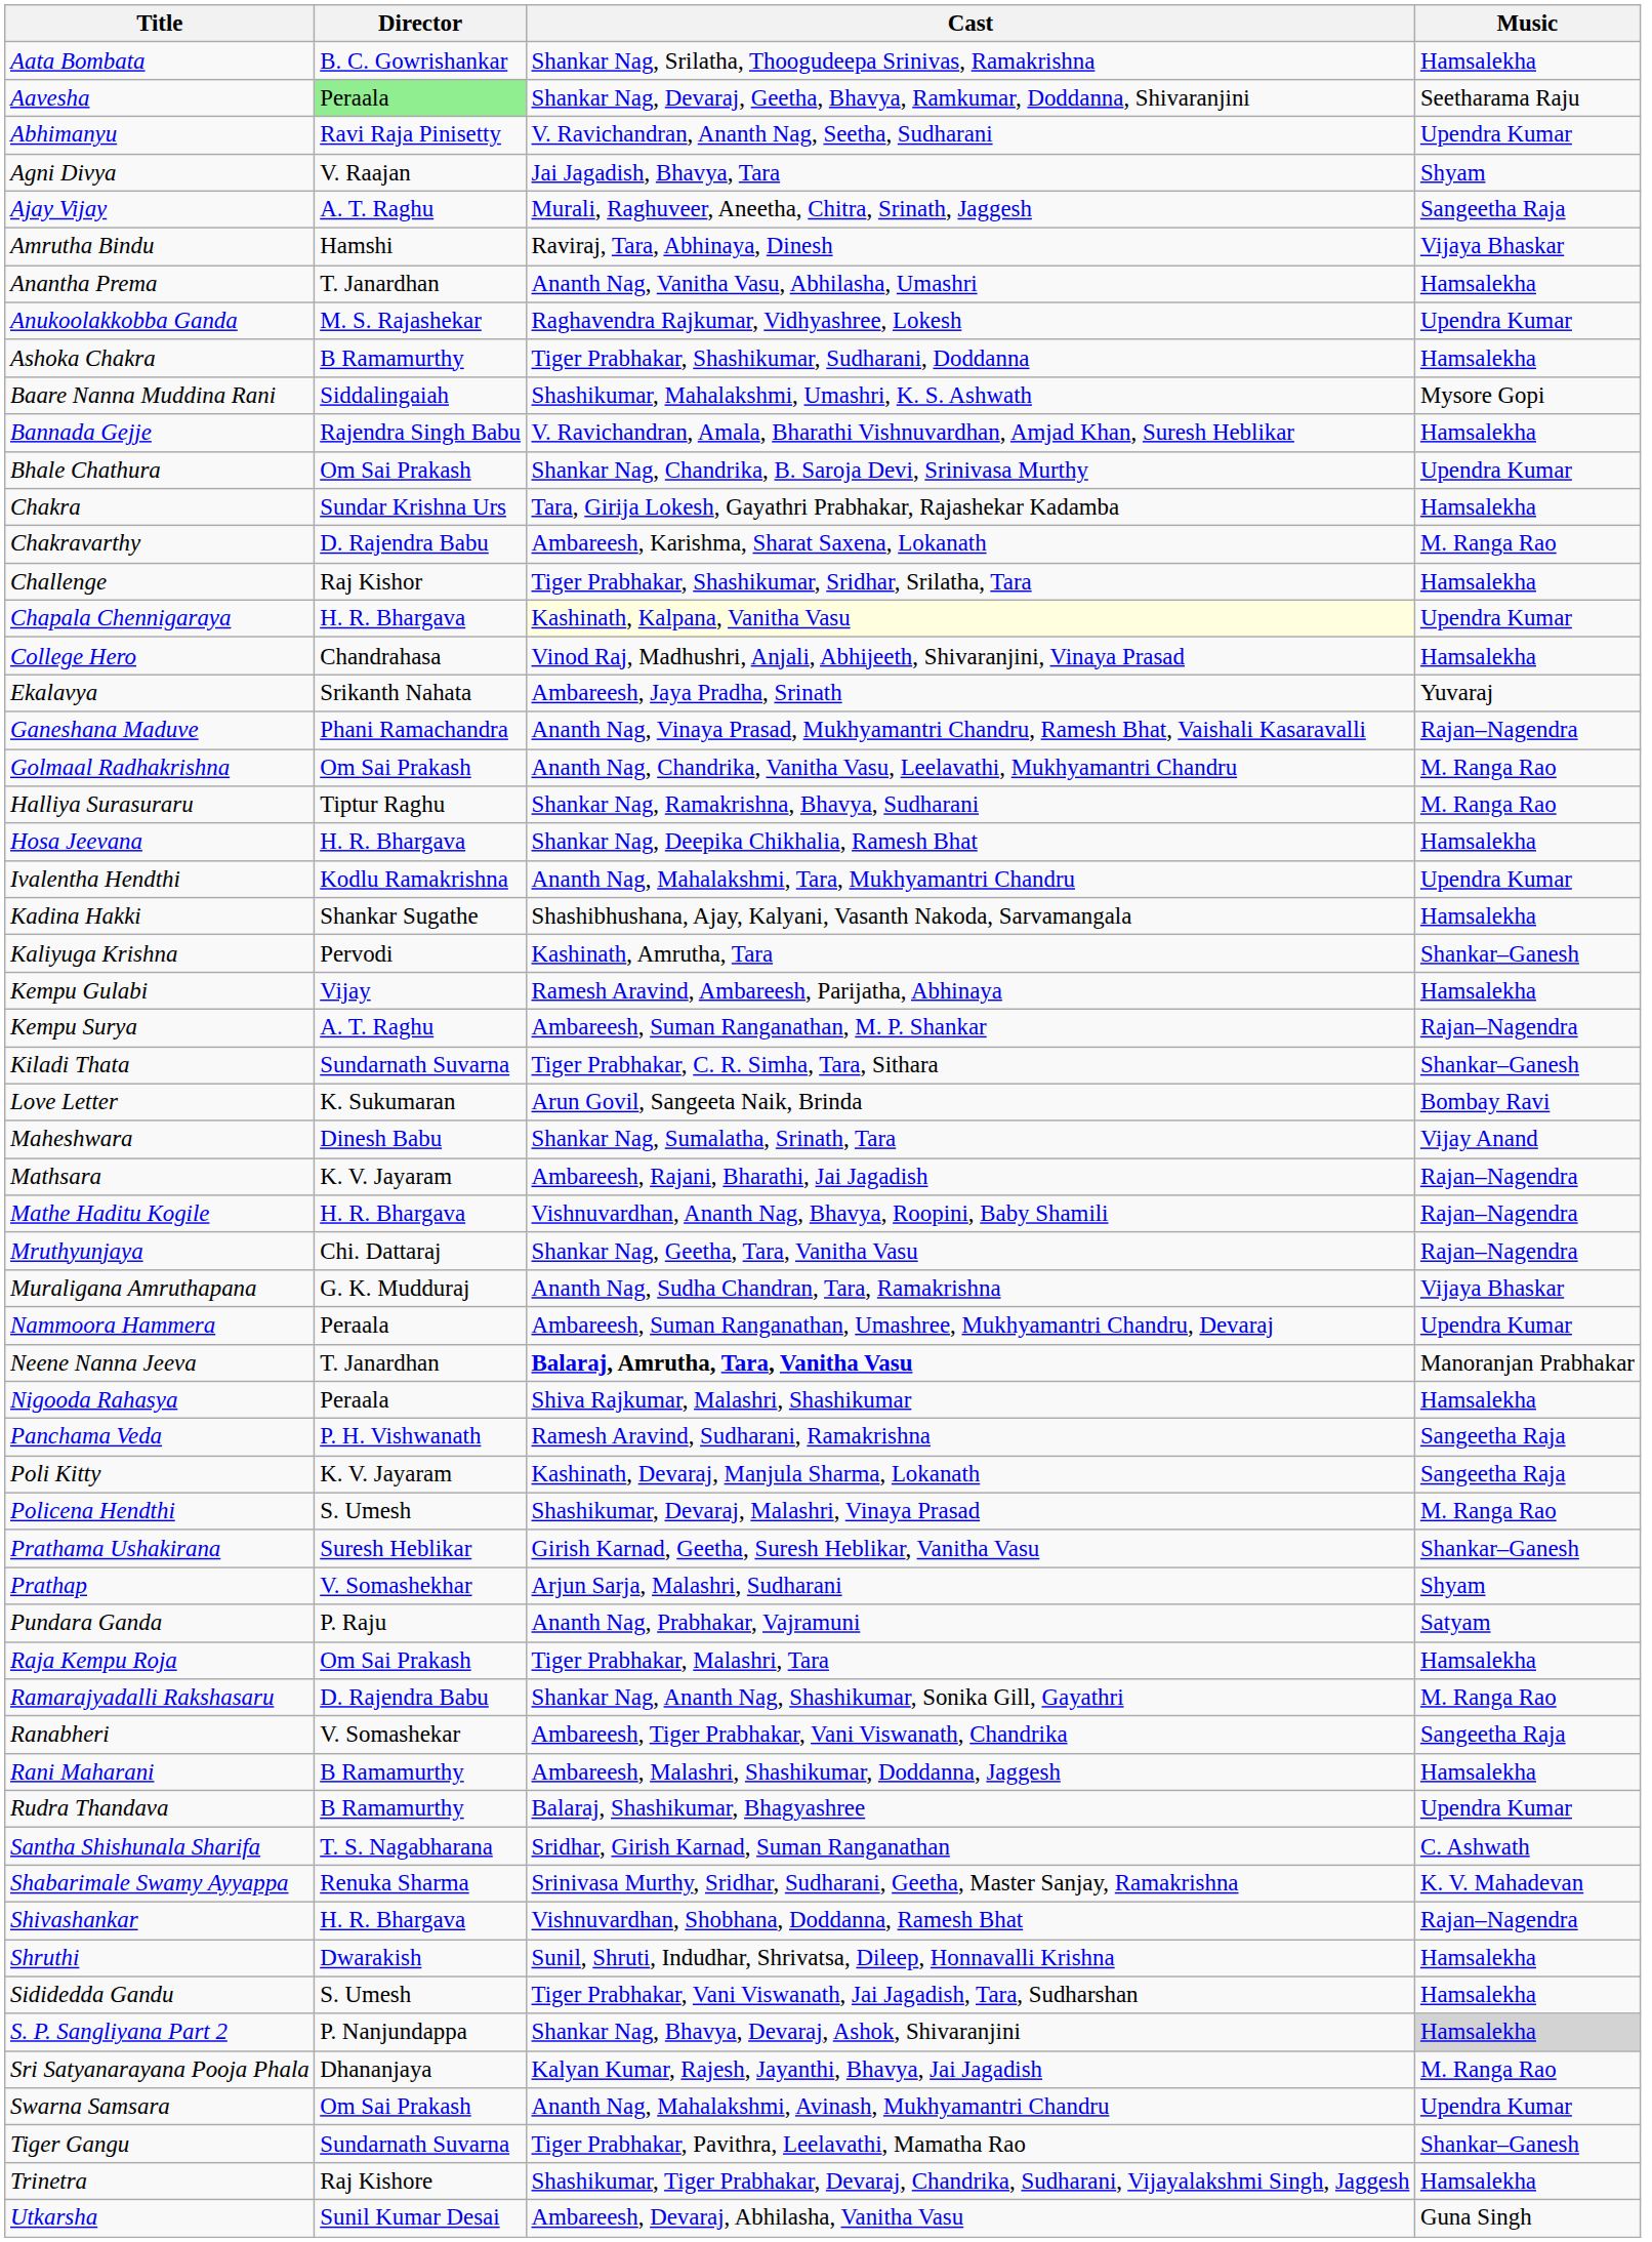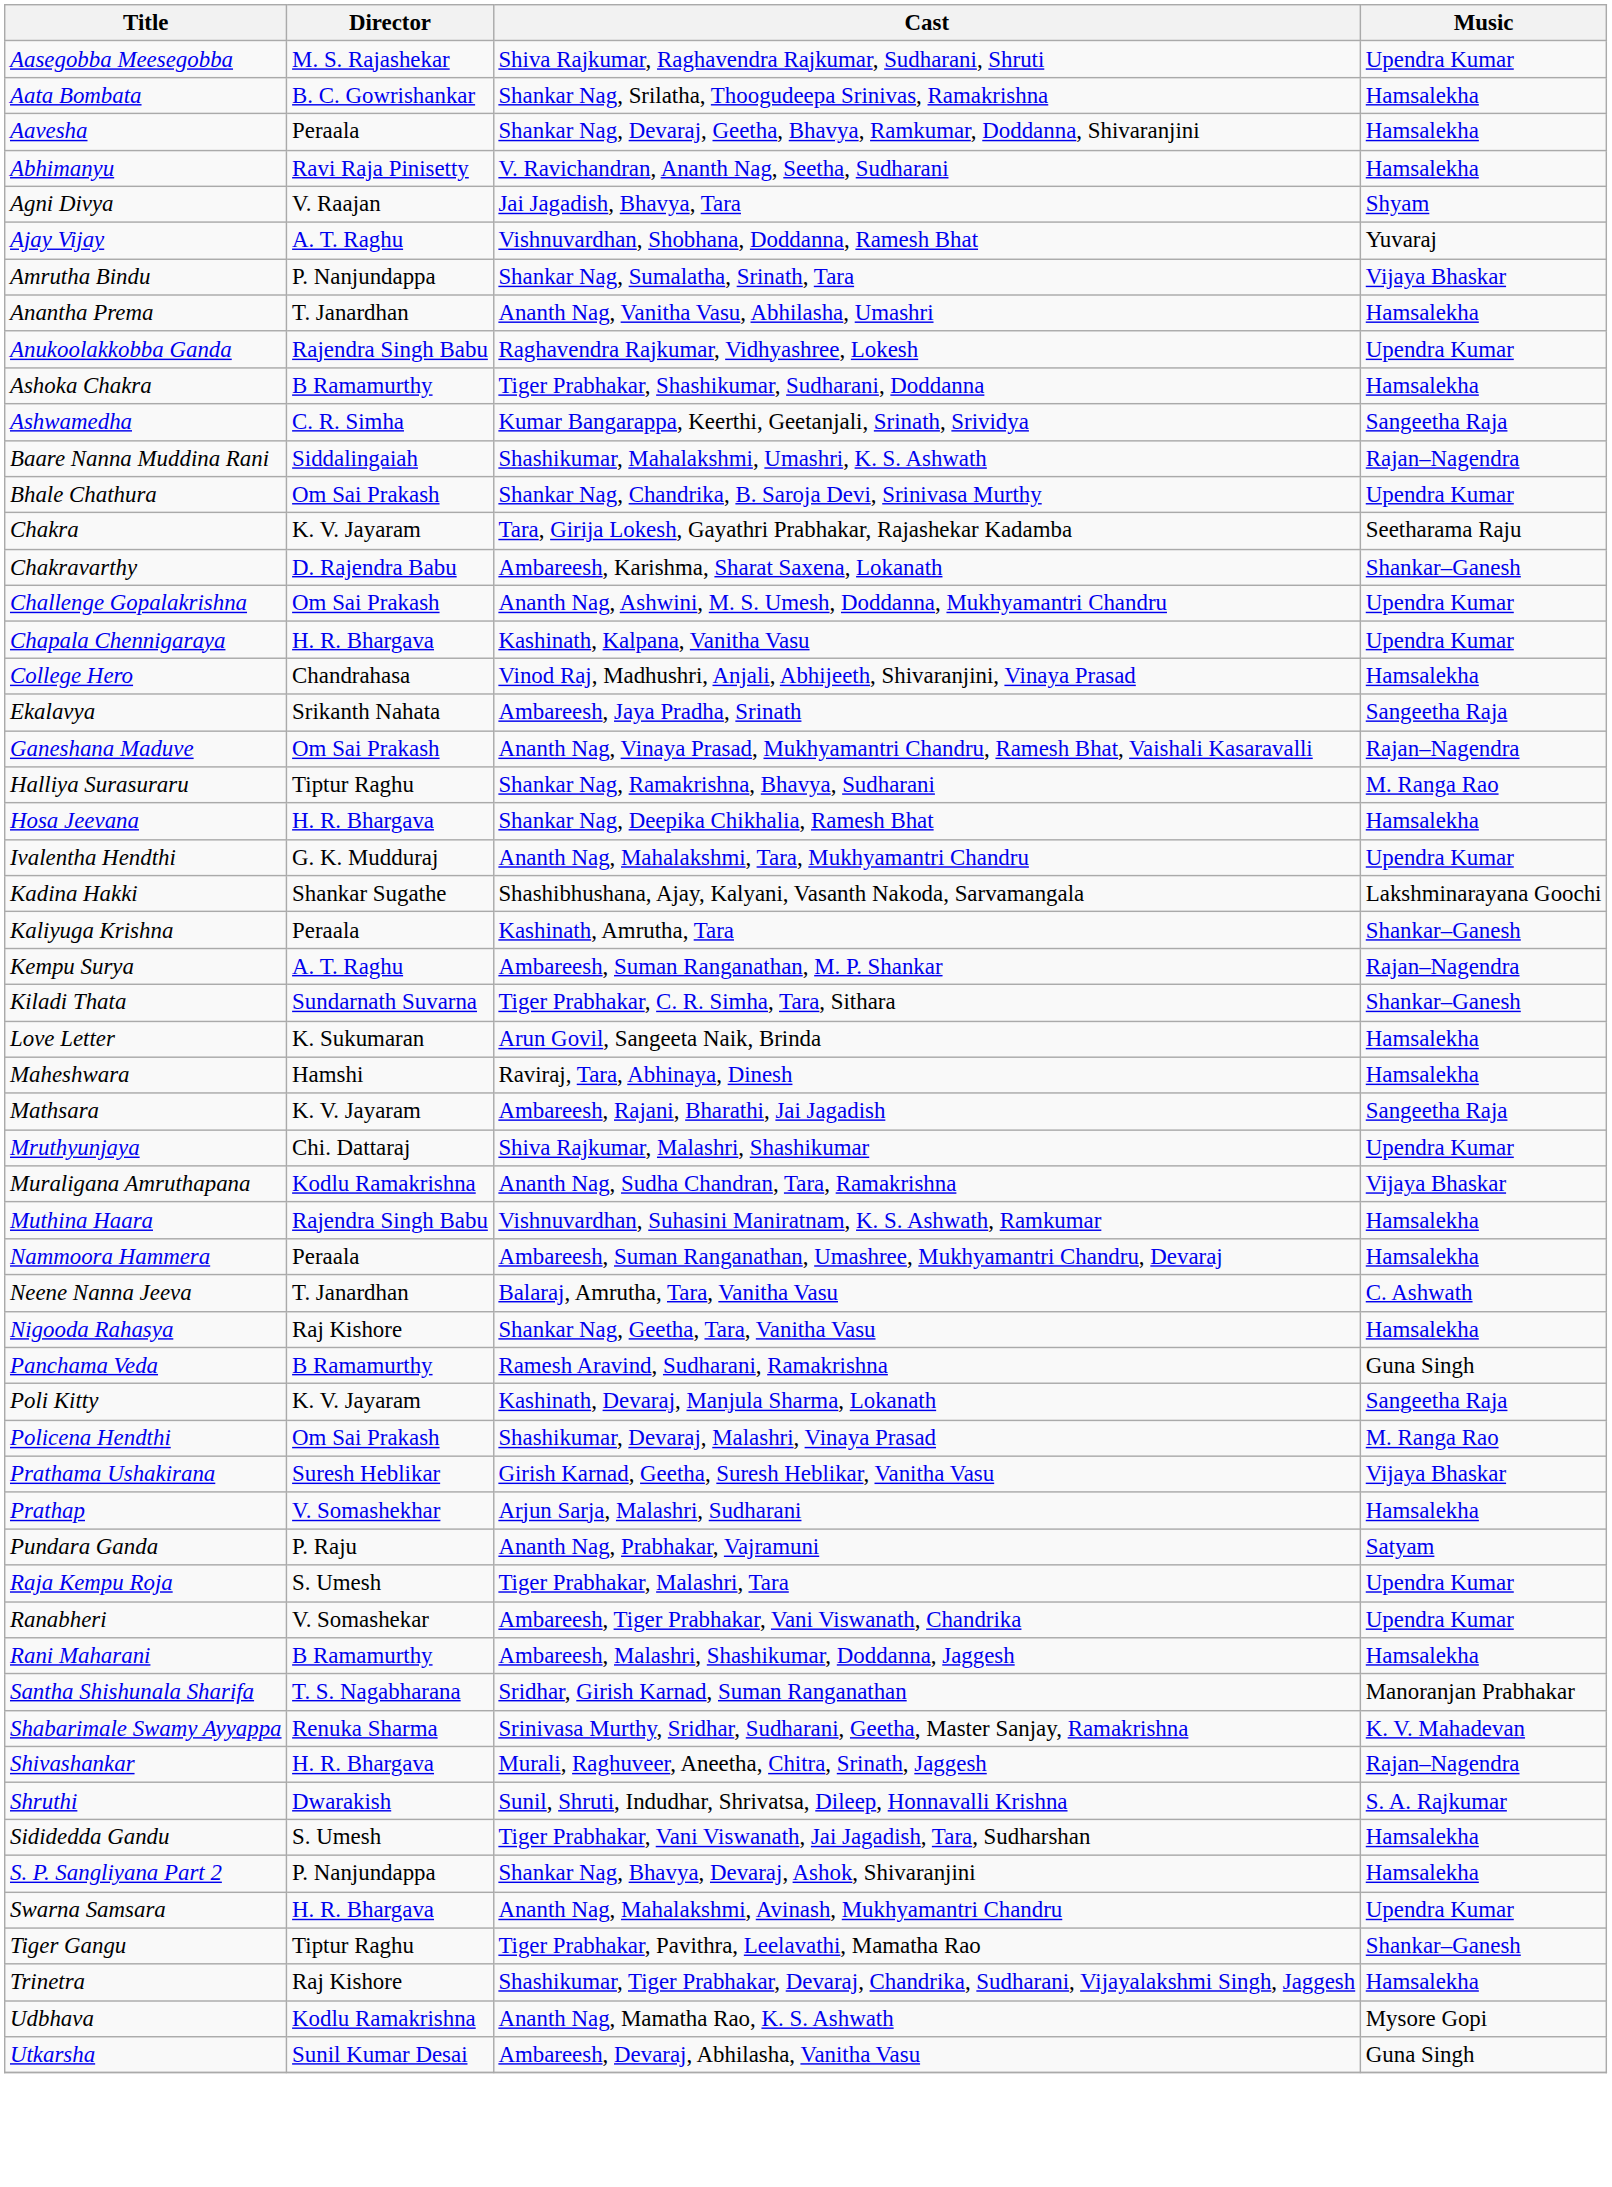+ row: Aasegobba Meesegobba | M. S. Rajashekar | Shiva Rajkumar, Raghavendra Rajkumar, Sudharani, Shruti | Upendra Kumar
Aavesha | Director: lightgreen background -> no background
Aavesha | Music: Seetharama Raju -> Hamsalekha
Abhimanyu | Music: Upendra Kumar -> Hamsalekha
Ajay Vijay | Cast: Murali, Raghuveer, Aneetha, Chitra, Srinath, Jaggesh -> Vishnuvardhan, Shobhana, Doddanna, Ramesh Bhat
Ajay Vijay | Music: Sangeetha Raja -> Yuvaraj
Amrutha Bindu | Director: Hamshi -> P. Nanjundappa
Amrutha Bindu | Cast: Raviraj, Tara, Abhinaya, Dinesh -> Shankar Nag, Sumalatha, Srinath, Tara
Anukoolakkobba Ganda | Director: M. S. Rajashekar -> Rajendra Singh Babu
+ row: Ashwamedha | C. R. Simha | Kumar Bangarappa, Keerthi, Geetanjali, Srinath, Srividya | Sangeetha Raja
Baare Nanna Muddina Rani | Music: Mysore Gopi -> Rajan–Nagendra
- row: Bannada Gejje | Rajendra Singh Babu | V. Ravichandran, Amala, Bharathi Vishnuvardhan, Amjad Khan, Suresh Heblikar | Hamsalekha
Chakra | Director: Sundar Krishna Urs -> K. V. Jayaram
Chakra | Music: Hamsalekha -> Seetharama Raju
Chakravarthy | Music: M. Ranga Rao -> Shankar–Ganesh
- row: Challenge | Raj Kishor | Tiger Prabhakar, Shashikumar, Sridhar, Srilatha, Tara | Hamsalekha
+ row: Challenge Gopalakrishna | Om Sai Prakash | Ananth Nag, Ashwini, M. S. Umesh, Doddanna, Mukhyamantri Chandru | Upendra Kumar
Chapala Chennigaraya | Cast: lightyellow background -> no background
Ekalavya | Music: Yuvaraj -> Sangeetha Raja
Ganeshana Maduve | Director: Phani Ramachandra -> Om Sai Prakash
- row: Golmaal Radhakrishna | Om Sai Prakash | Ananth Nag, Chandrika, Vanitha Vasu, Leelavathi, Mukhyamantri Chandru | M. Ranga Rao
Ivalentha Hendthi | Director: Kodlu Ramakrishna -> G. K. Mudduraj
Kadina Hakki | Music: Hamsalekha -> Lakshminarayana Goochi
Kaliyuga Krishna | Director: Pervodi -> Peraala
- row: Kempu Gulabi | Vijay | Ramesh Aravind, Ambareesh, Parijatha, Abhinaya | Hamsalekha
Love Letter | Music: Bombay Ravi -> Hamsalekha
Maheshwara | Director: Dinesh Babu -> Hamshi
Maheshwara | Cast: Shankar Nag, Sumalatha, Srinath, Tara -> Raviraj, Tara, Abhinaya, Dinesh
Maheshwara | Music: Vijay Anand -> Hamsalekha
Mathsara | Music: Rajan–Nagendra -> Sangeetha Raja
- row: Mathe Haditu Kogile | H. R. Bhargava | Vishnuvardhan, Ananth Nag, Bhavya, Roopini, Baby Shamili | Rajan–Nagendra
Mruthyunjaya | Cast: Shankar Nag, Geetha, Tara, Vanitha Vasu -> Shiva Rajkumar, Malashri, Shashikumar
Mruthyunjaya | Music: Rajan–Nagendra -> Upendra Kumar
Muraligana Amruthapana | Director: G. K. Mudduraj -> Kodlu Ramakrishna
+ row: Muthina Haara | Rajendra Singh Babu | Vishnuvardhan, Suhasini Maniratnam, K. S. Ashwath, Ramkumar | Hamsalekha
Nammoora Hammera | Music: Upendra Kumar -> Hamsalekha
Neene Nanna Jeeva | Cast: bold -> normal
Neene Nanna Jeeva | Music: Manoranjan Prabhakar -> C. Ashwath
Nigooda Rahasya | Director: Peraala -> Raj Kishore
Nigooda Rahasya | Cast: Shiva Rajkumar, Malashri, Shashikumar -> Shankar Nag, Geetha, Tara, Vanitha Vasu
Panchama Veda | Director: P. H. Vishwanath -> B Ramamurthy
Panchama Veda | Music: Sangeetha Raja -> Guna Singh
Policena Hendthi | Director: S. Umesh -> Om Sai Prakash
Prathama Ushakirana | Music: Shankar–Ganesh -> Vijaya Bhaskar
Prathap | Music: Shyam -> Hamsalekha
Raja Kempu Roja | Director: Om Sai Prakash -> S. Umesh
Raja Kempu Roja | Music: Hamsalekha -> Upendra Kumar
- row: Ramarajyadalli Rakshasaru | D. Rajendra Babu | Shankar Nag, Ananth Nag, Shashikumar, Sonika Gill, Gayathri | M. Ranga Rao
Ranabheri | Music: Sangeetha Raja -> Upendra Kumar
- row: Rudra Thandava | B Ramamurthy | Balaraj, Shashikumar, Bhagyashree | Upendra Kumar
Santha Shishunala Sharifa | Music: C. Ashwath -> Manoranjan Prabhakar
Shivashankar | Cast: Vishnuvardhan, Shobhana, Doddanna, Ramesh Bhat -> Murali, Raghuveer, Aneetha, Chitra, Srinath, Jaggesh
Shruthi | Music: Hamsalekha -> S. A. Rajkumar
S. P. Sangliyana Part 2 | Music: lightgrey background -> no background
- row: Sri Satyanarayana Pooja Phala | Dhananjaya | Kalyan Kumar, Rajesh, Jayanthi, Bhavya, Jai Jagadish | M. Ranga Rao
Swarna Samsara | Director: Om Sai Prakash -> H. R. Bhargava
Tiger Gangu | Director: Sundarnath Suvarna -> Tiptur Raghu
+ row: Udbhava | Kodlu Ramakrishna | Ananth Nag, Mamatha Rao, K. S. Ashwath | Mysore Gopi
